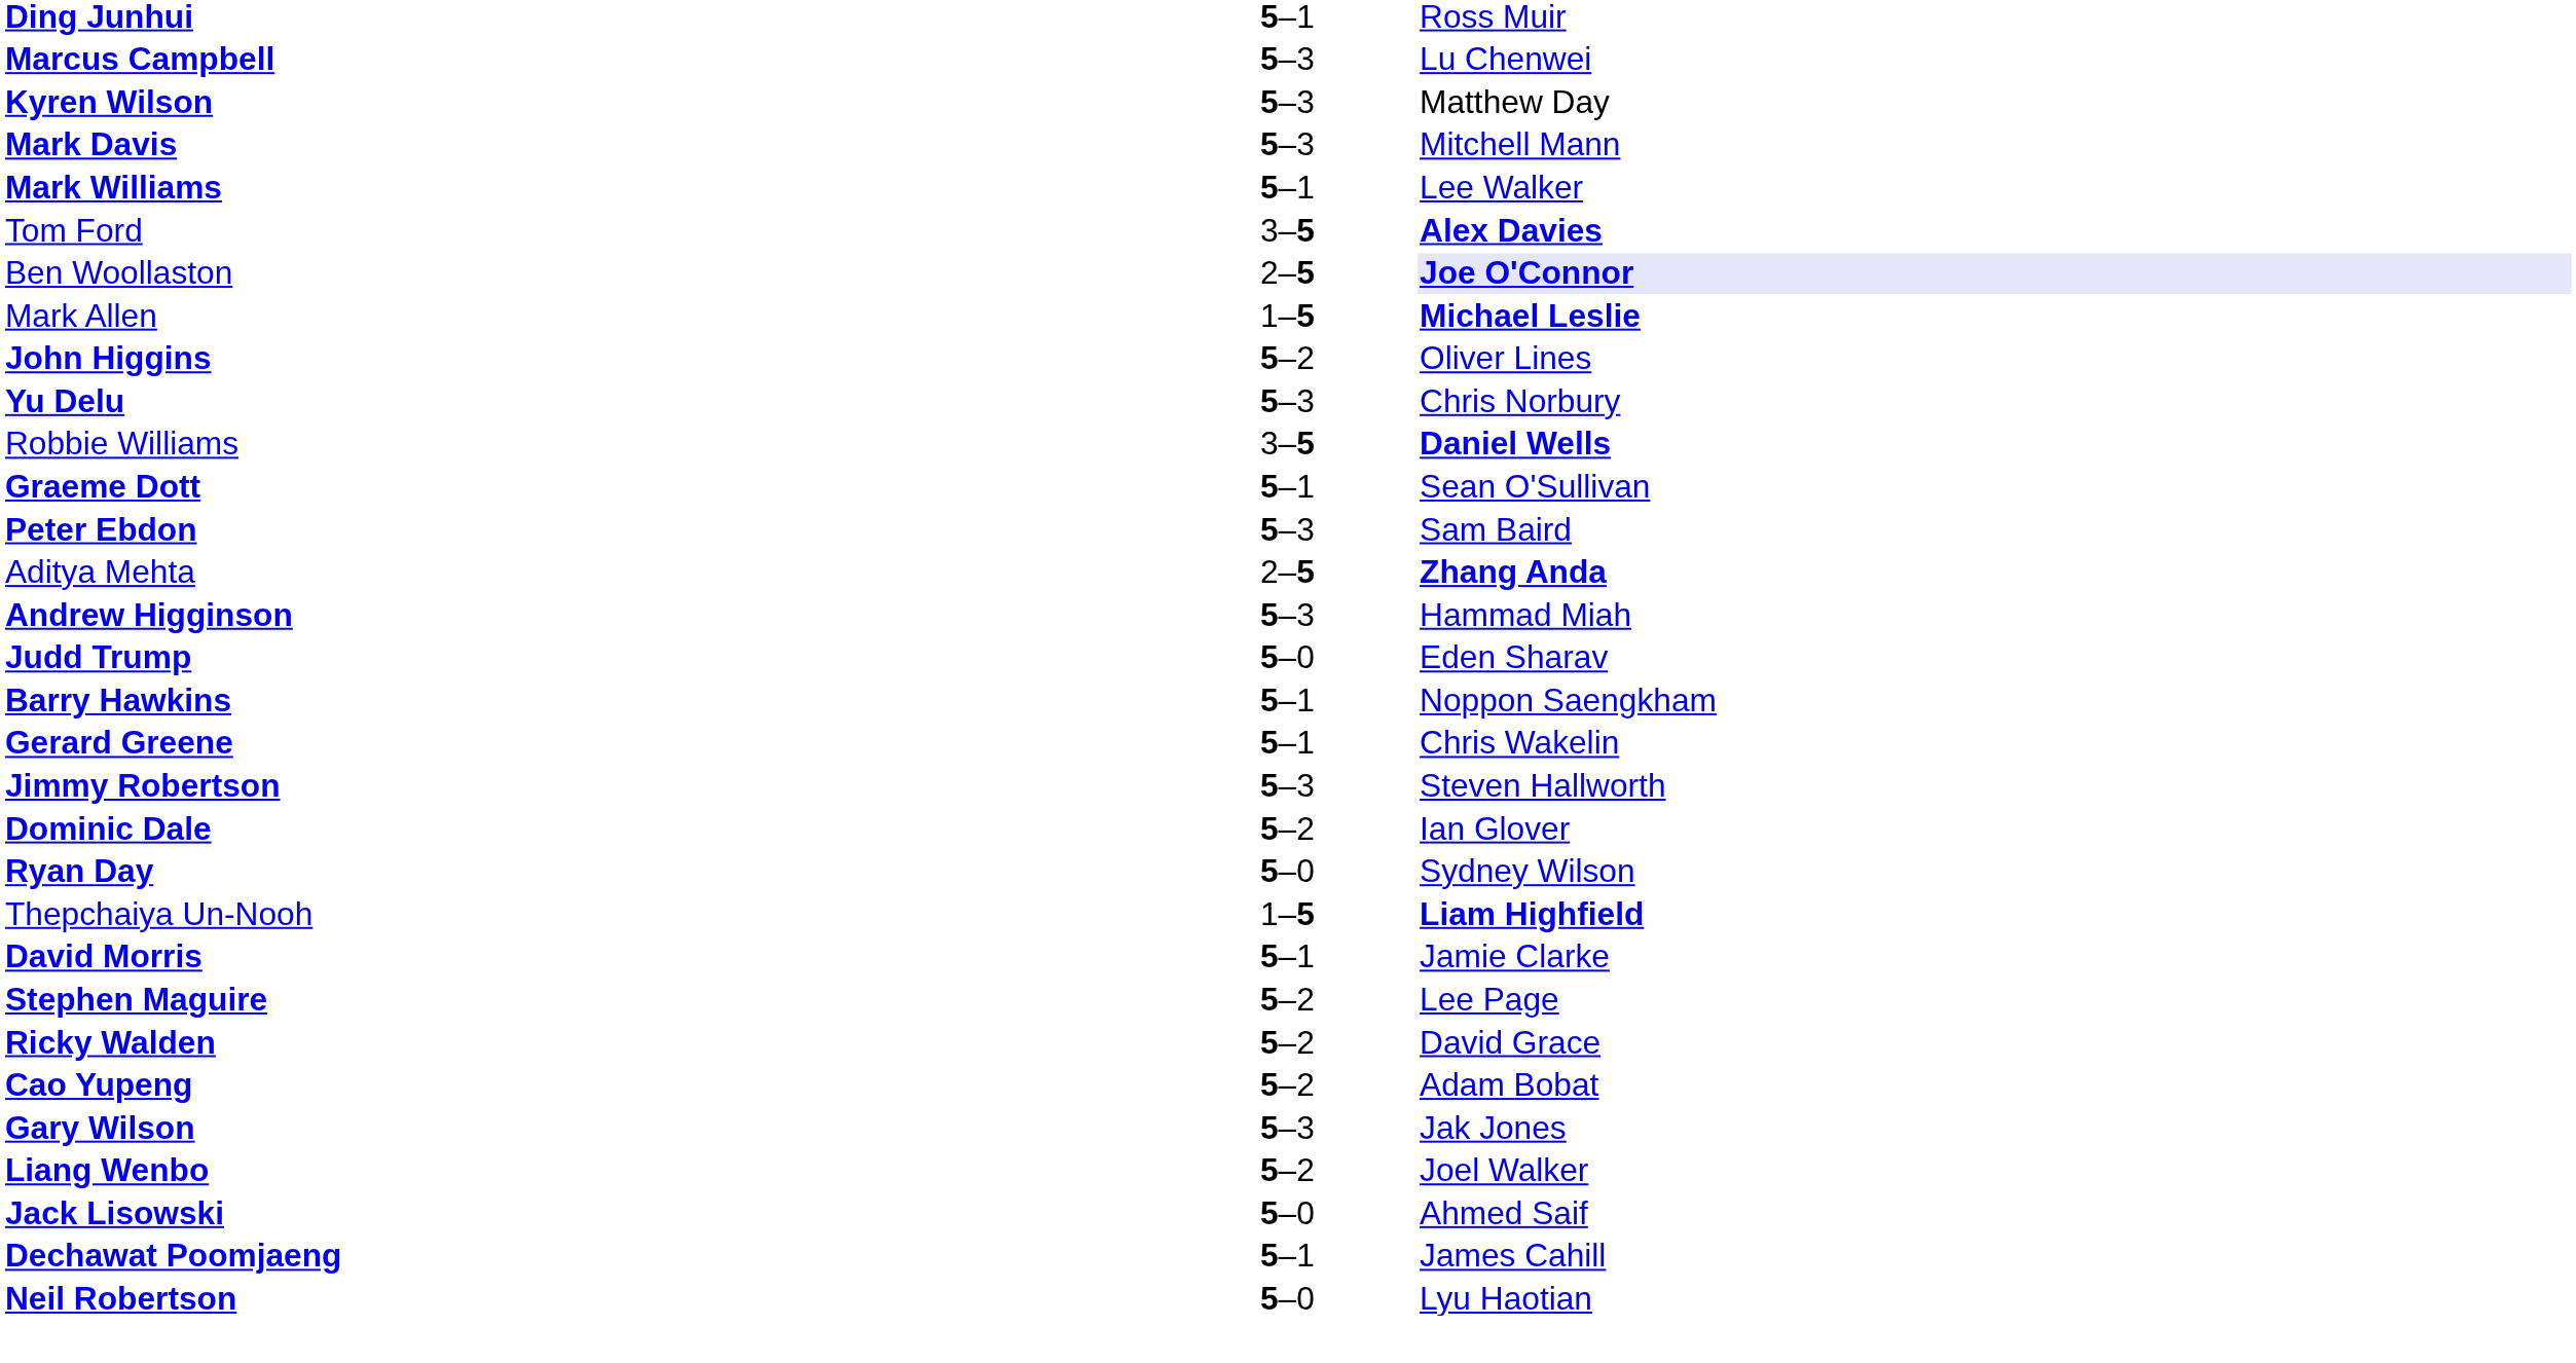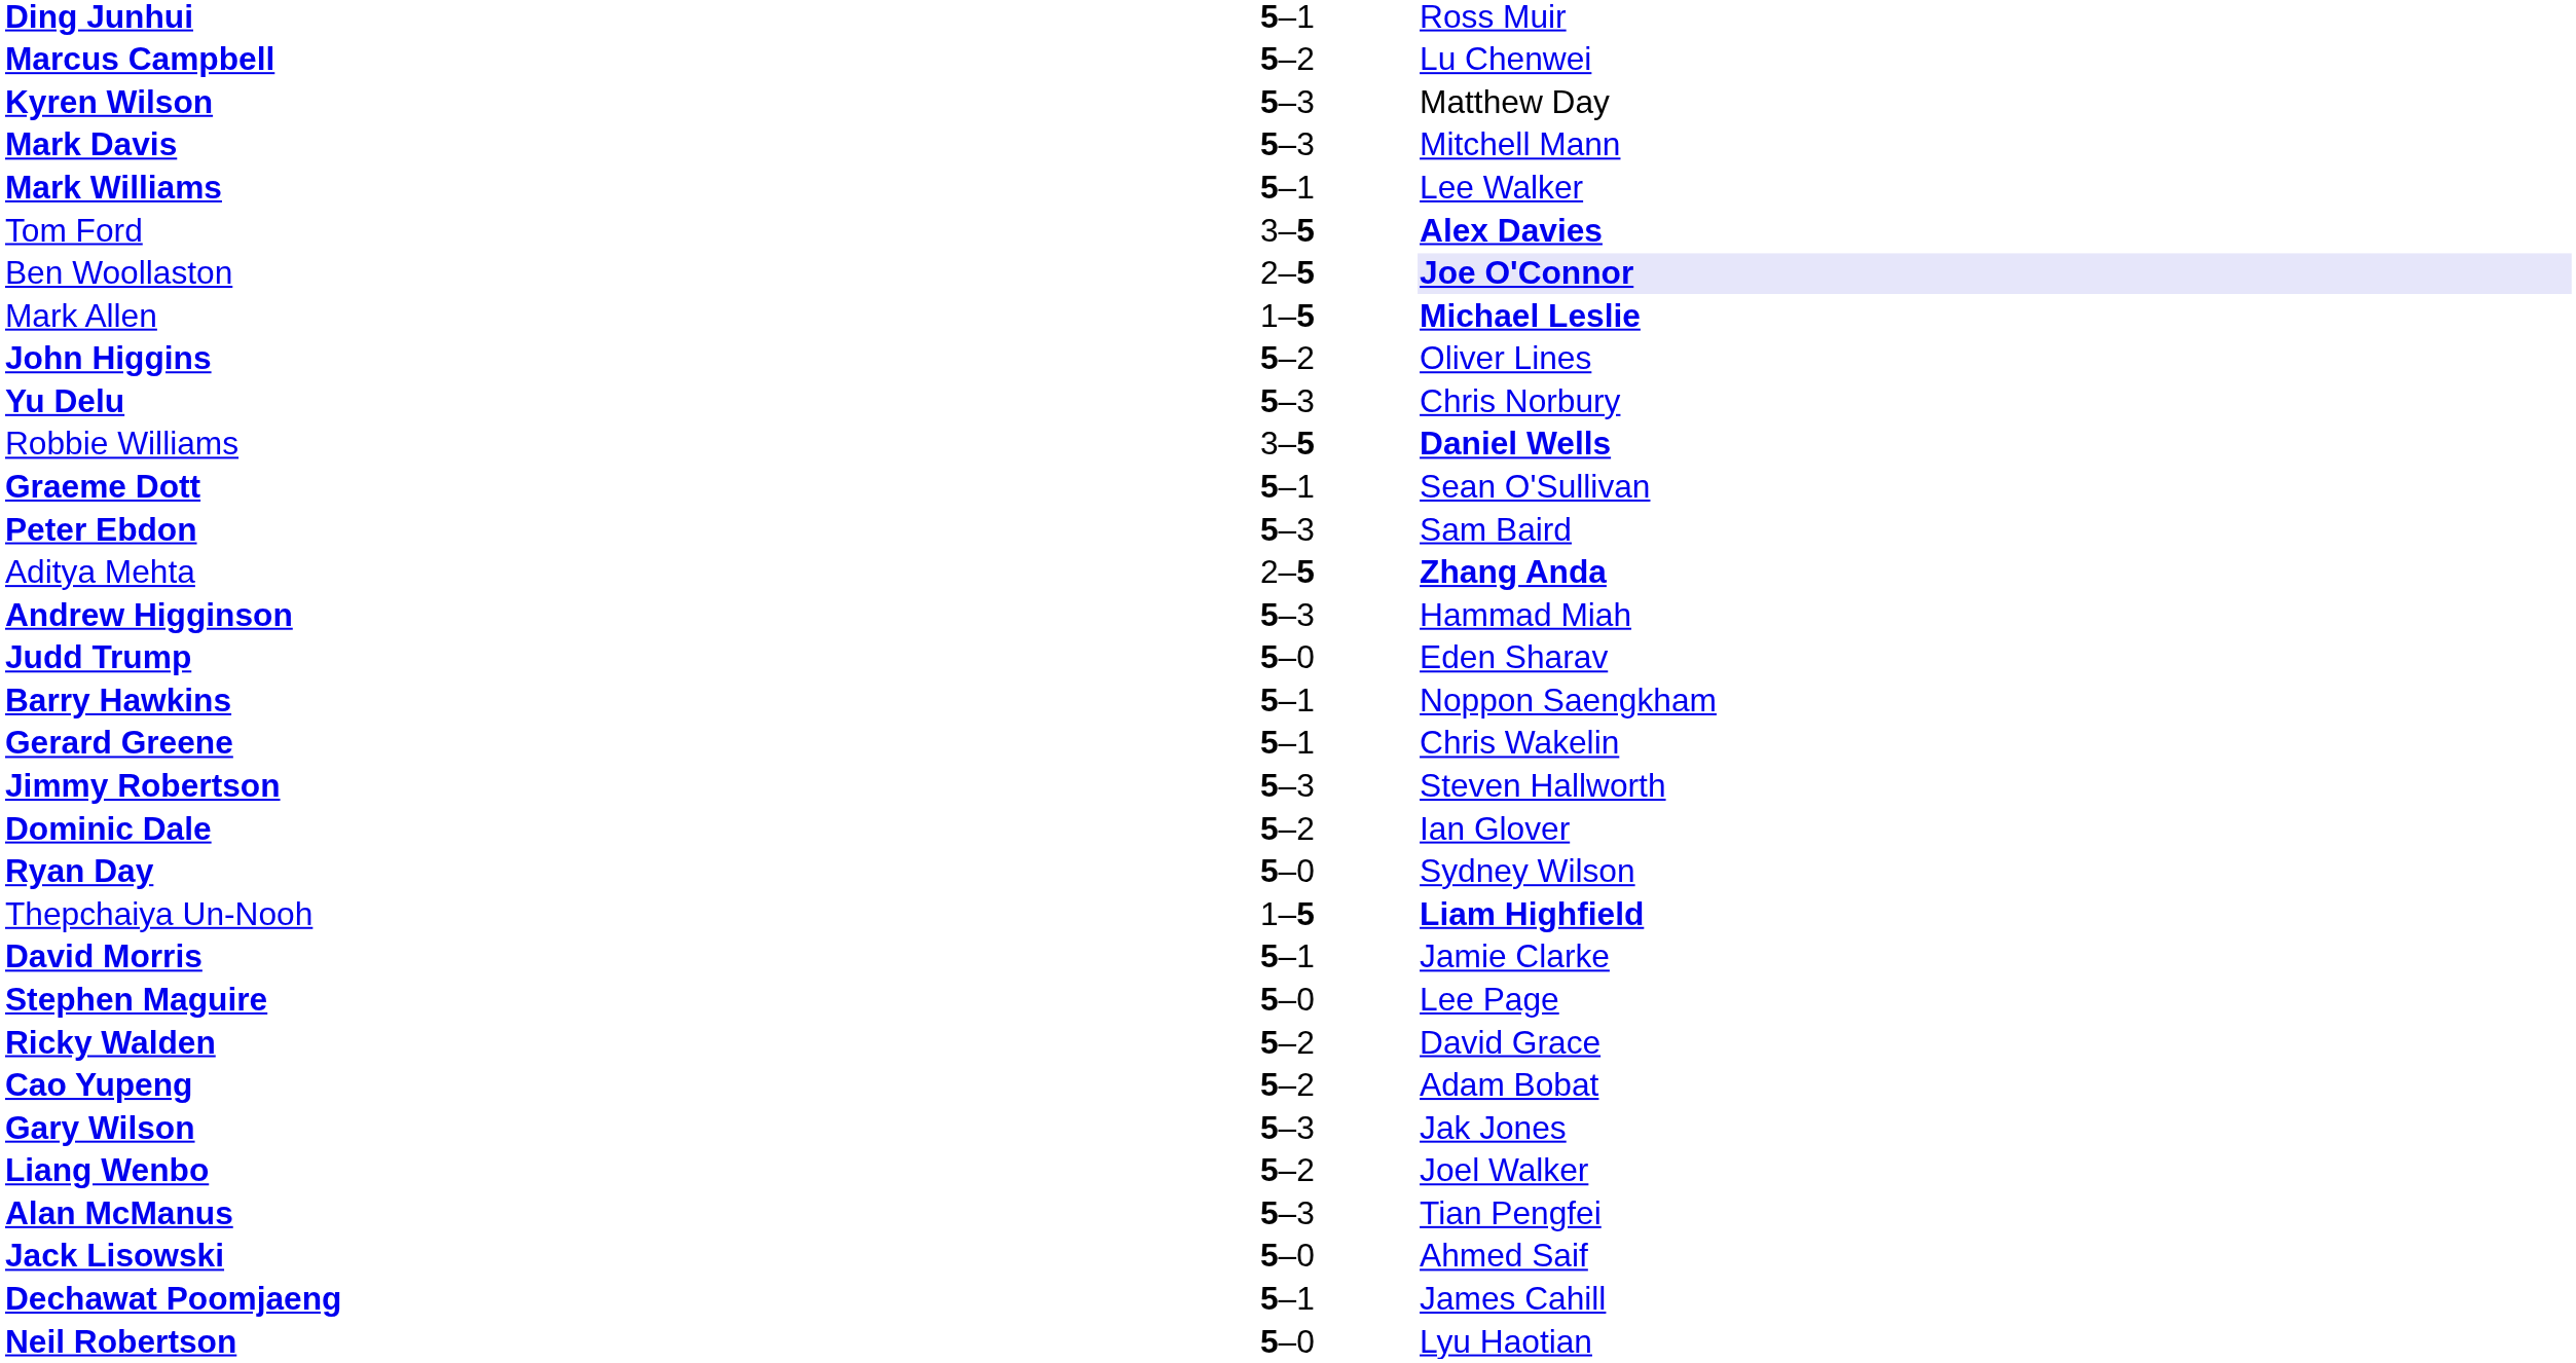Marcus Campbell | column 2: 5–3 -> 5–2
Stephen Maguire | column 2: 5–2 -> 5–0
+ row: Alan McManus | 5–3 | Tian Pengfei
